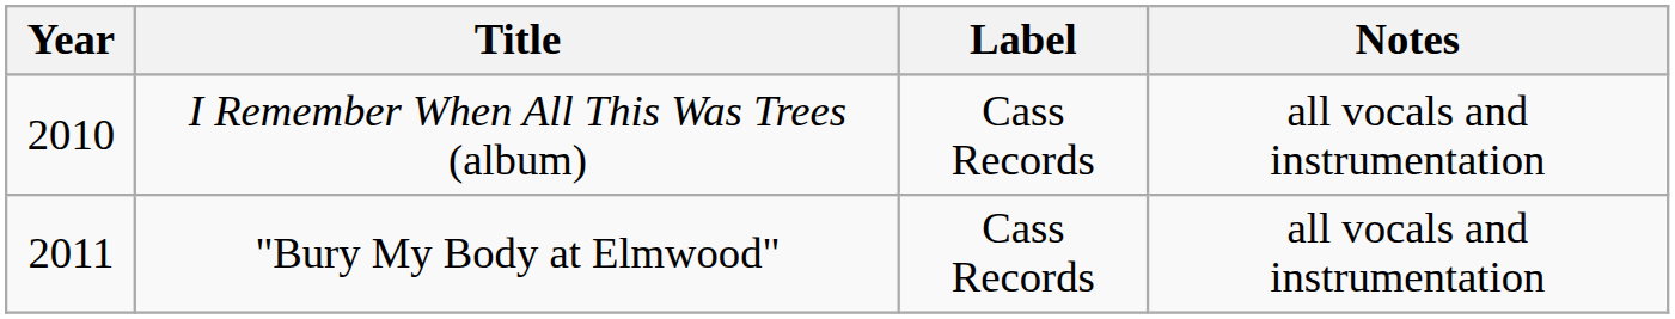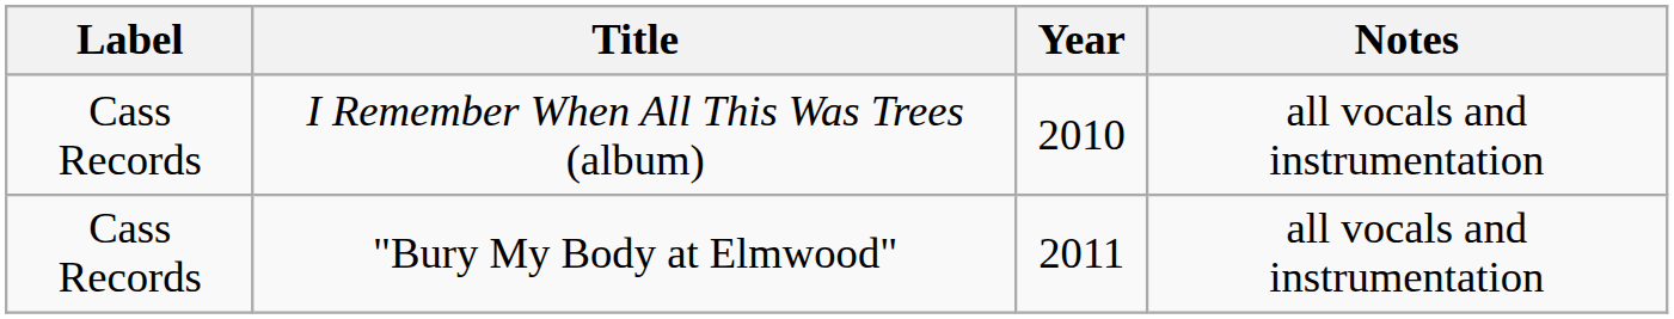columns swapped: Year <-> Label
